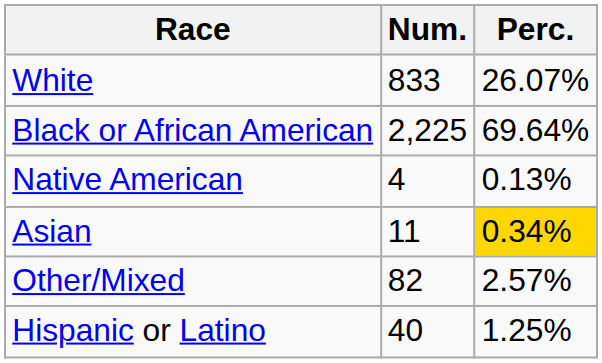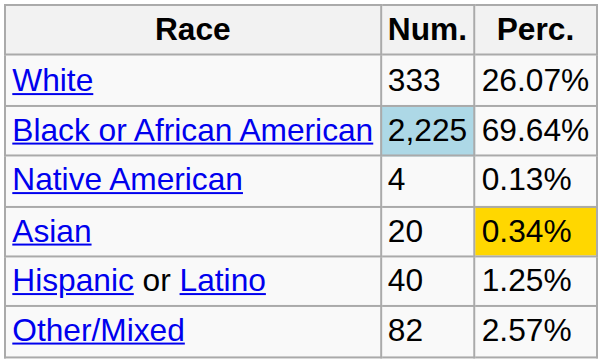White | Num.: 833 -> 333
Black or African American | Num.: no background -> lightblue background
Asian | Num.: 11 -> 20
rows swapped: Other/Mixed <-> Hispanic or Latino
